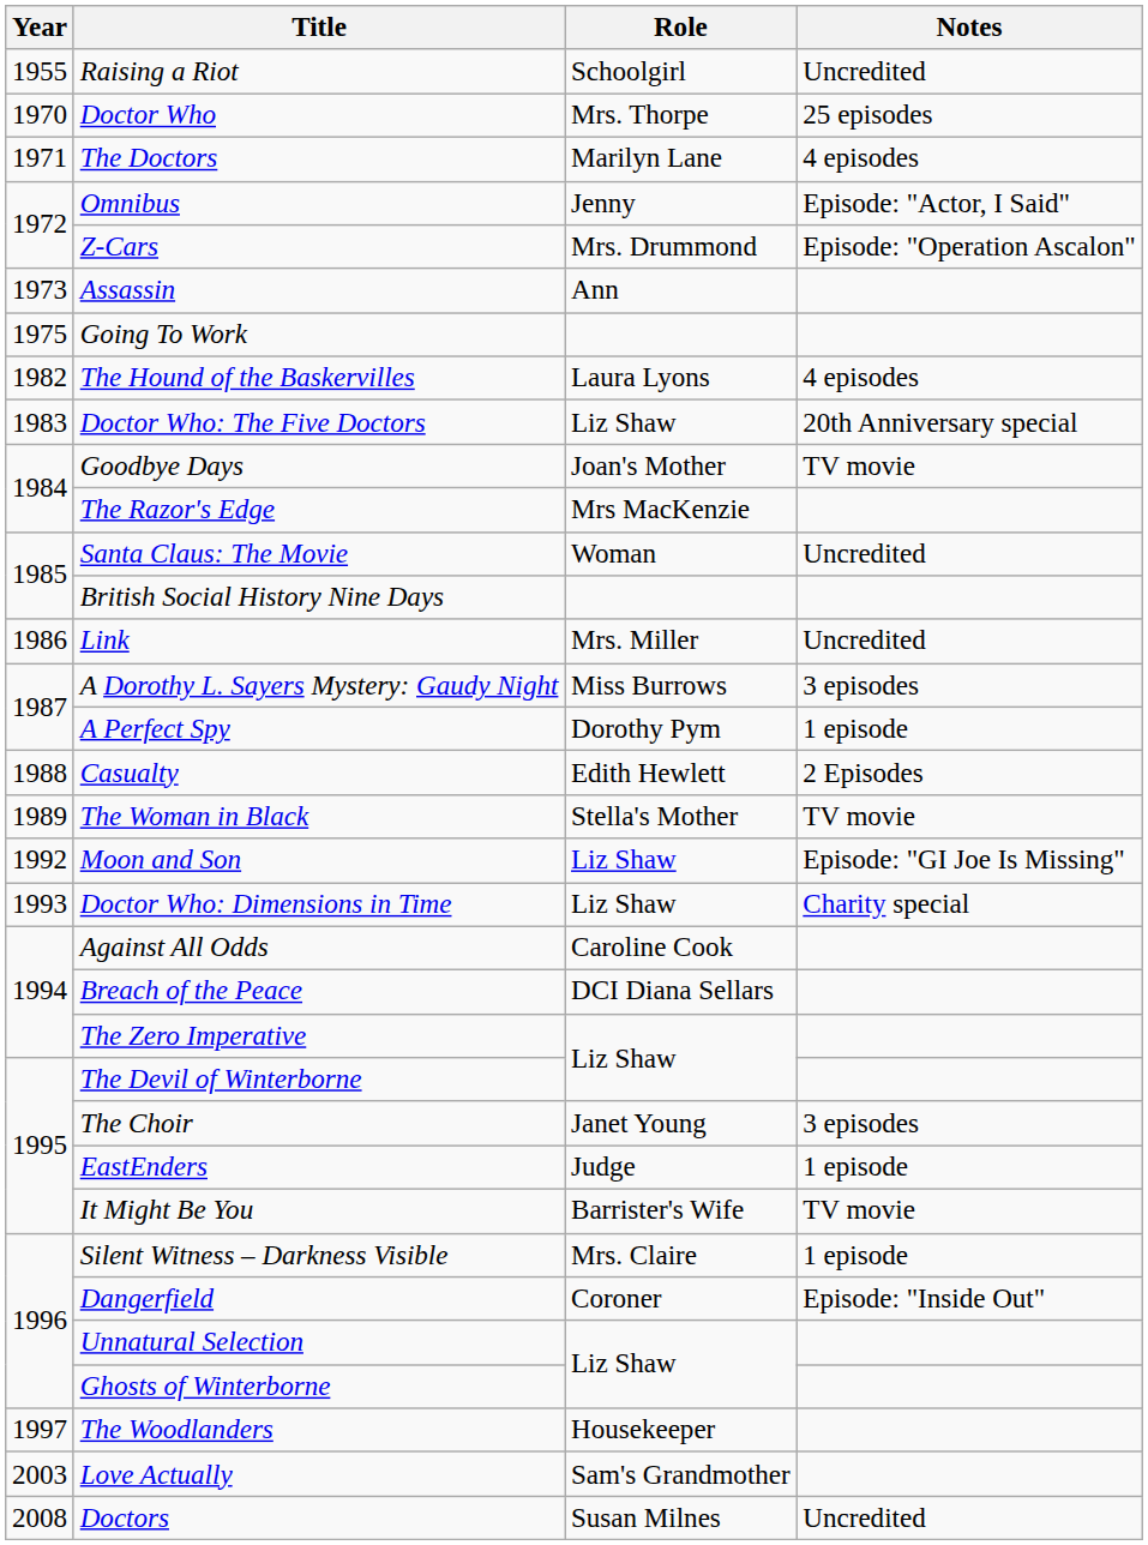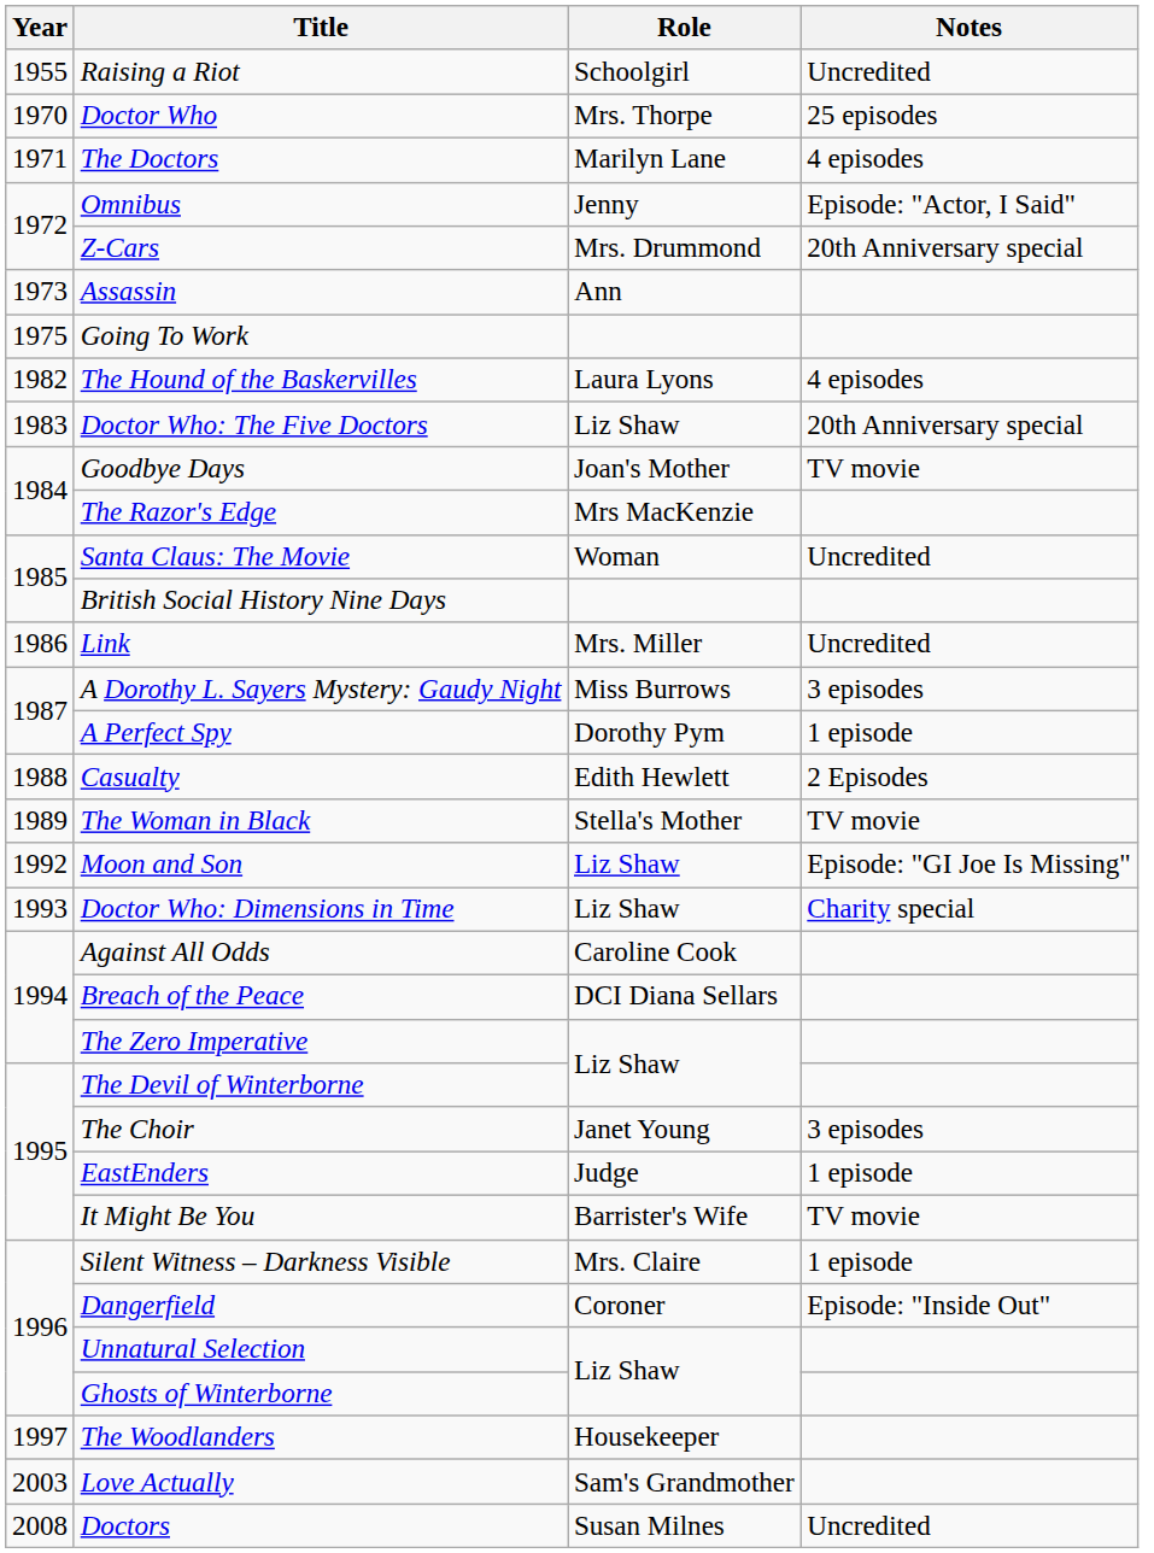Z-Cars | Notes: Episode: "Operation Ascalon" -> 20th Anniversary special
